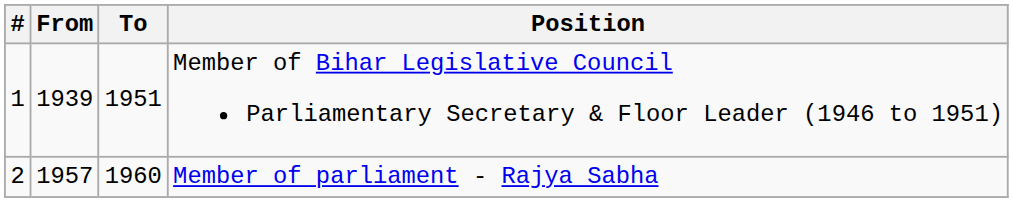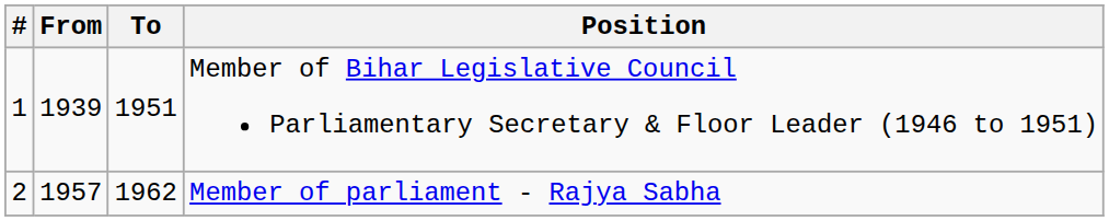Member of parliament - Rajya Sabha | To: 1960 -> 1962
